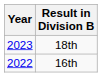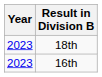16th | Year: 2022 -> 2023
